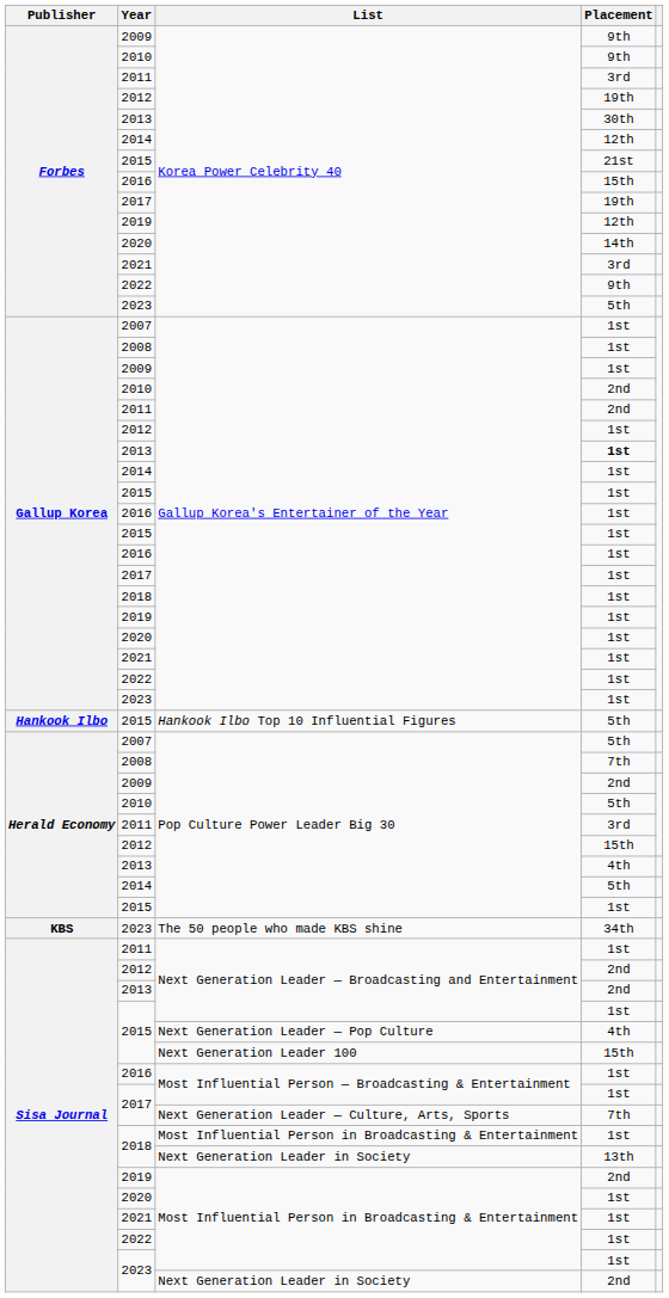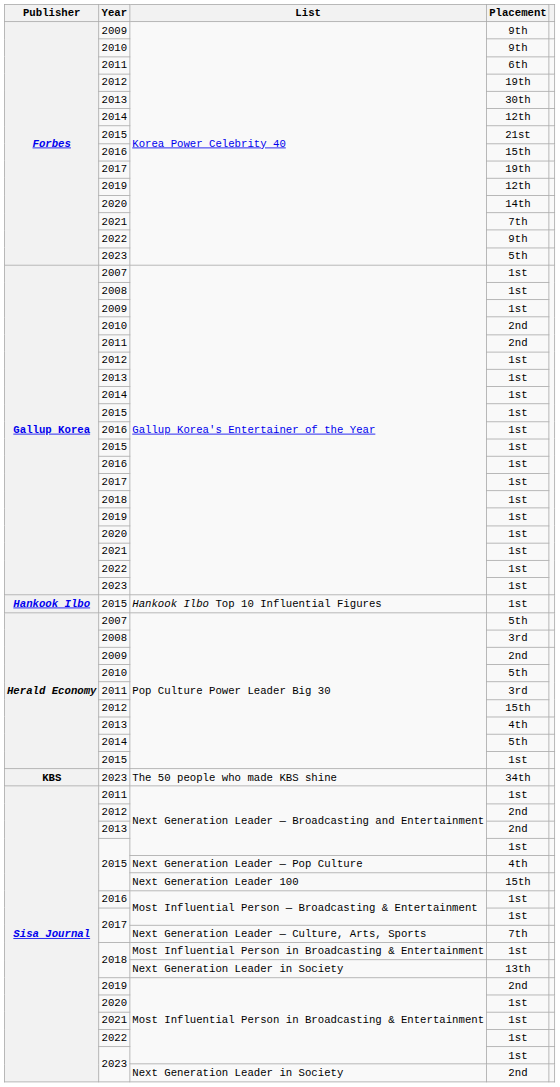2011 / Korea Power Celebrity 40 | Placement: 3rd -> 6th
2021 / Korea Power Celebrity 40 | Placement: 3rd -> 7th
2013 / Gallup Korea's Entertainer of the Year | Placement: bold -> normal
2015 / Hankook Ilbo Top 10 Influential Figures | Placement: 5th -> 1st
2008 / Pop Culture Power Leader Big 30 | Placement: 7th -> 3rd
